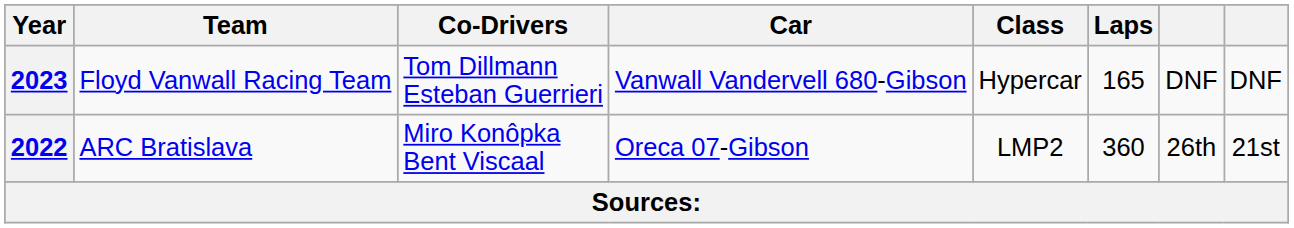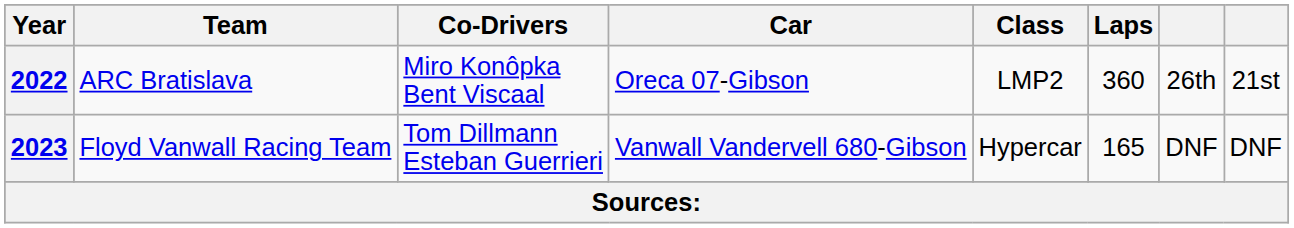rows swapped: 2022 <-> 2023
